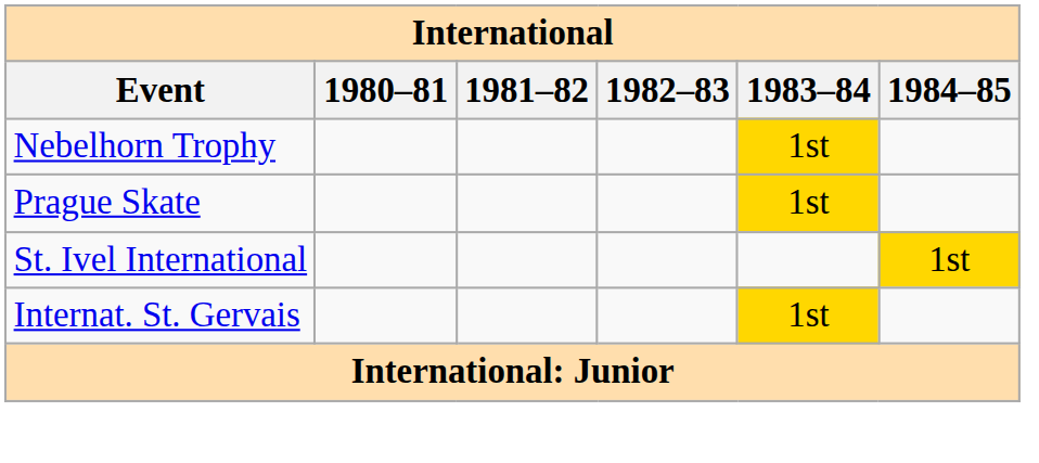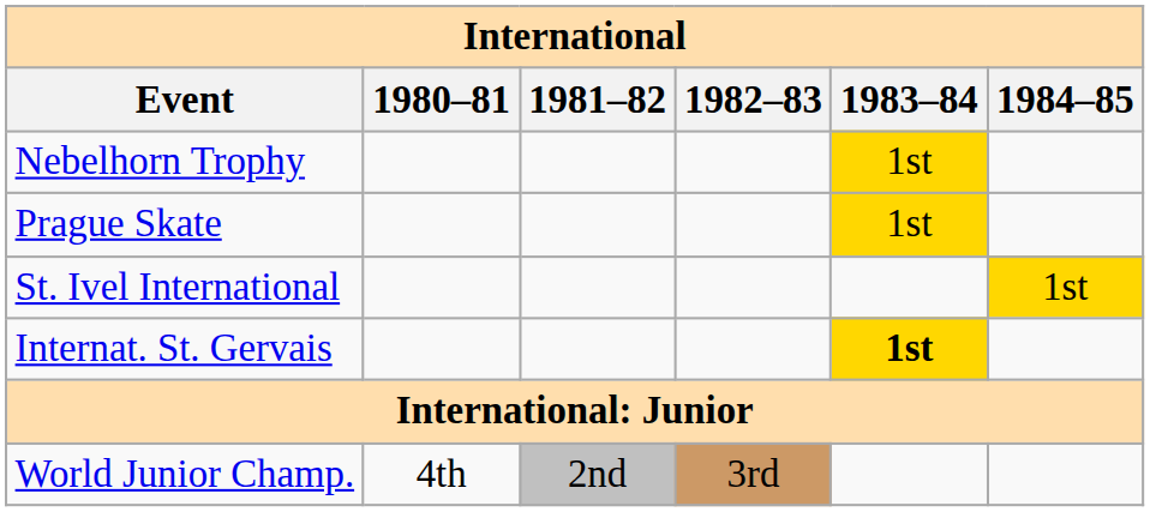Internat. St. Gervais | 1983–84: normal -> bold
+ row: World Junior Champ. | 4th | 2nd | 3rd
